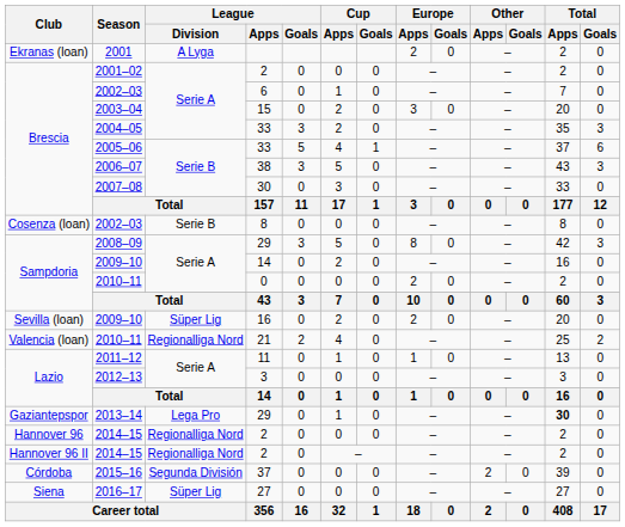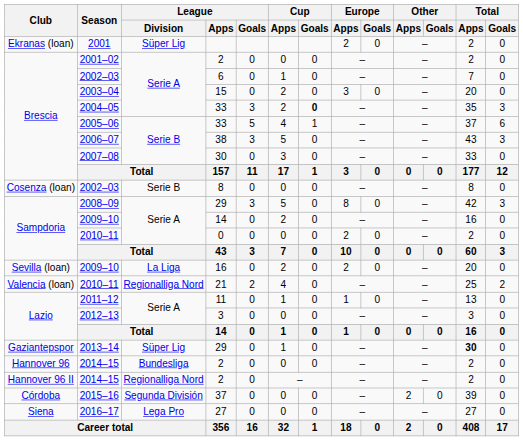2001 | League / Division: A Lyga -> Süper Lig
2004–05 | Cup / Goals: normal -> bold
Sevilla (loan) / 2009–10 | League / Division: Süper Lig -> La Liga
2013–14 | League / Division: Lega Pro -> Süper Lig
Hannover 96 / 2014–15 | League / Division: Regionalliga Nord -> Bundesliga
2016–17 | League / Division: Süper Lig -> Lega Pro
